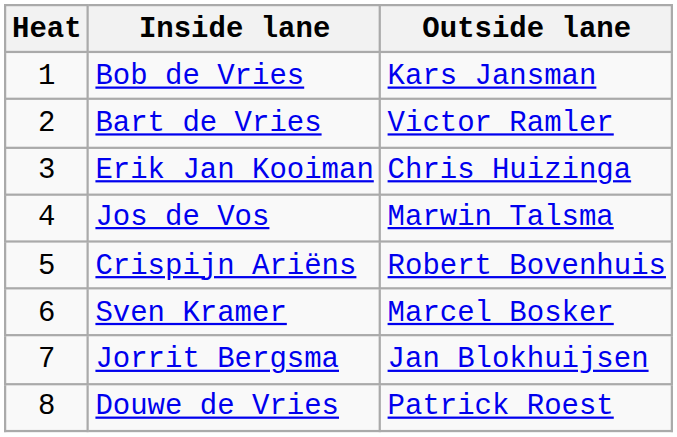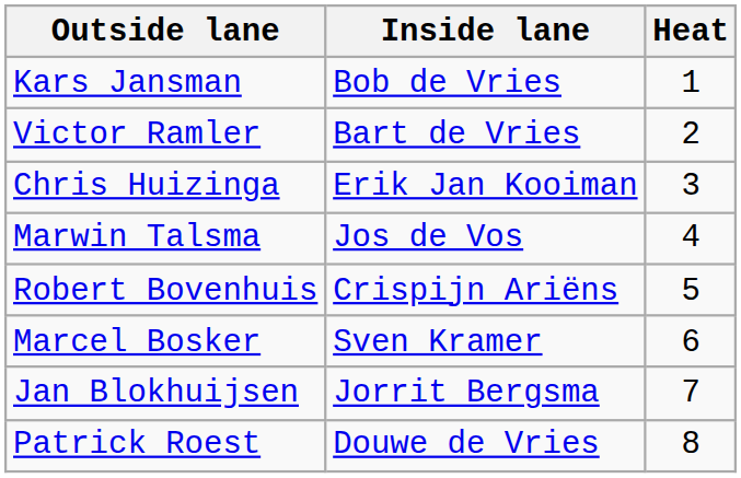columns swapped: Heat <-> Outside lane
